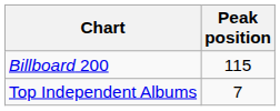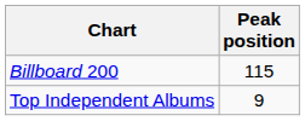Top Independent Albums | Peak position: 7 -> 9
